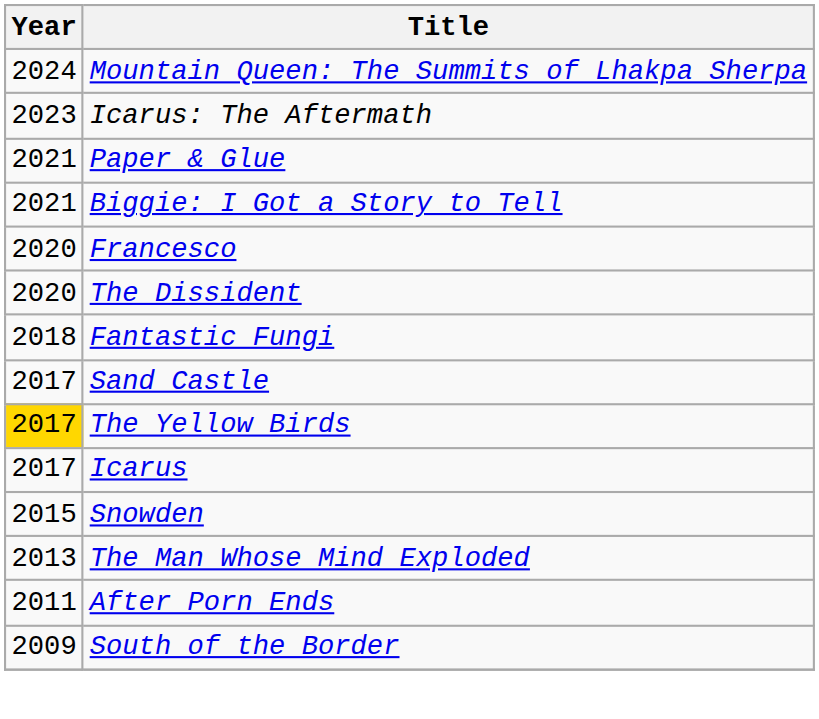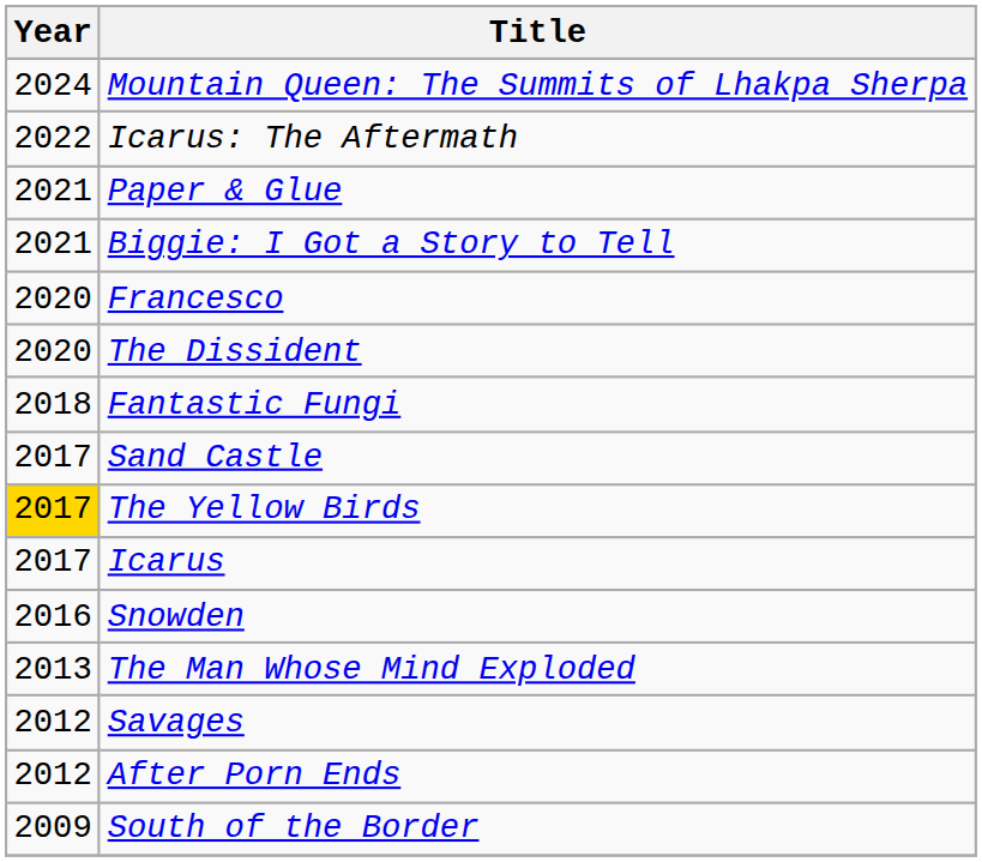Icarus: The Aftermath | Year: 2023 -> 2022
Snowden | Year: 2015 -> 2016
+ row: 2012 | Savages
After Porn Ends | Year: 2011 -> 2012
